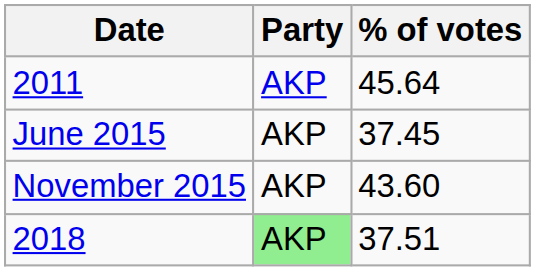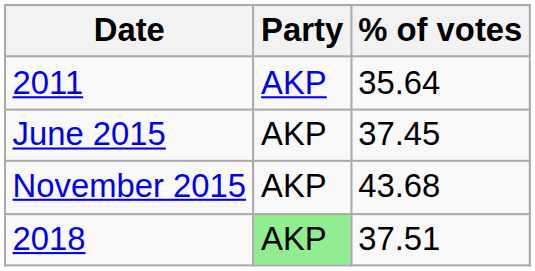2011 | % of votes: 45.64 -> 35.64
November 2015 | % of votes: 43.60 -> 43.68
